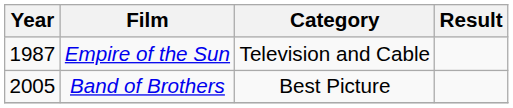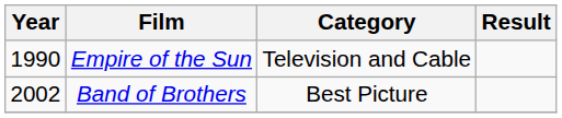Empire of the Sun | Year: 1987 -> 1990
Band of Brothers | Year: 2005 -> 2002
